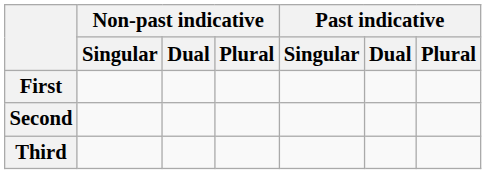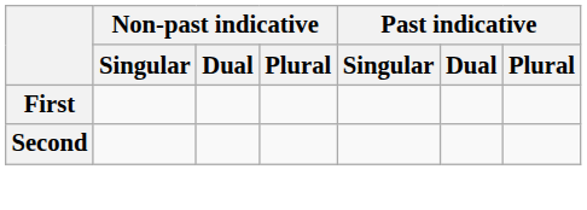- row: Third
